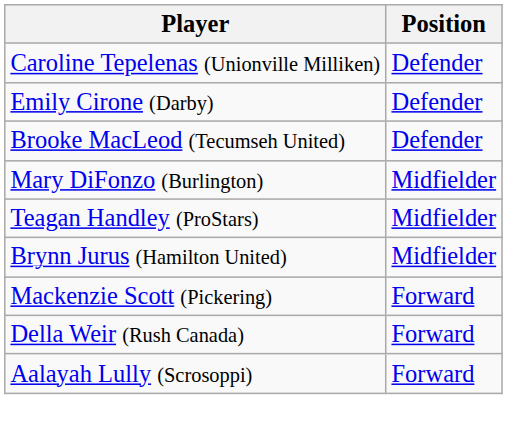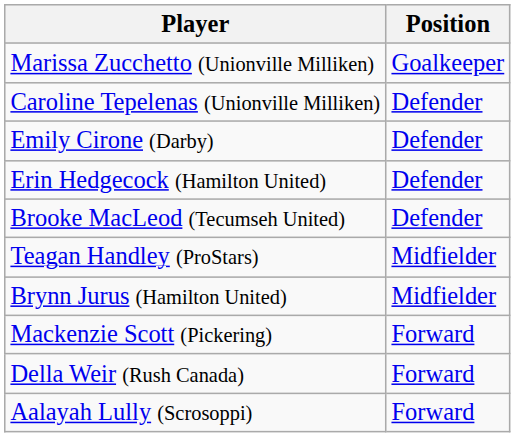+ row: Marissa Zucchetto (Unionville Milliken) | Goalkeeper
+ row: Erin Hedgecock (Hamilton United) | Defender
- row: Mary DiFonzo (Burlington) | Midfielder
